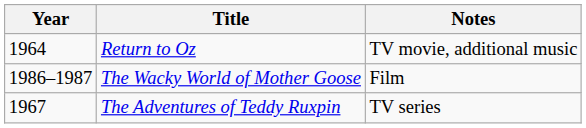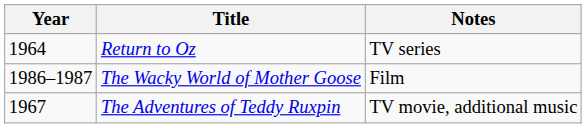Return to Oz | Notes: TV movie, additional music -> TV series
The Adventures of Teddy Ruxpin | Notes: TV series -> TV movie, additional music
